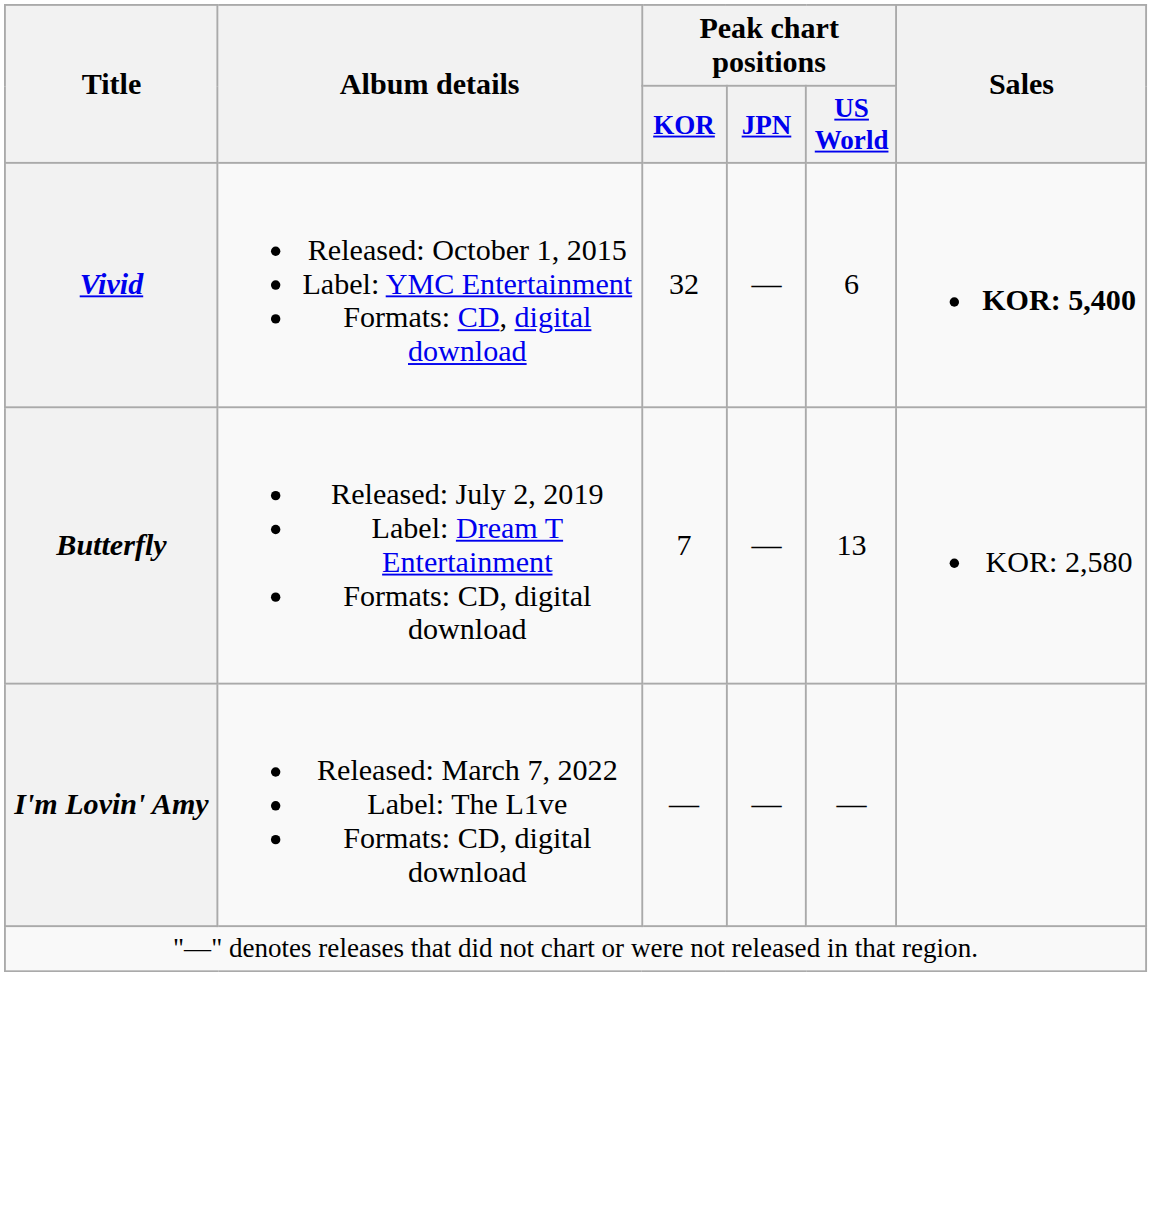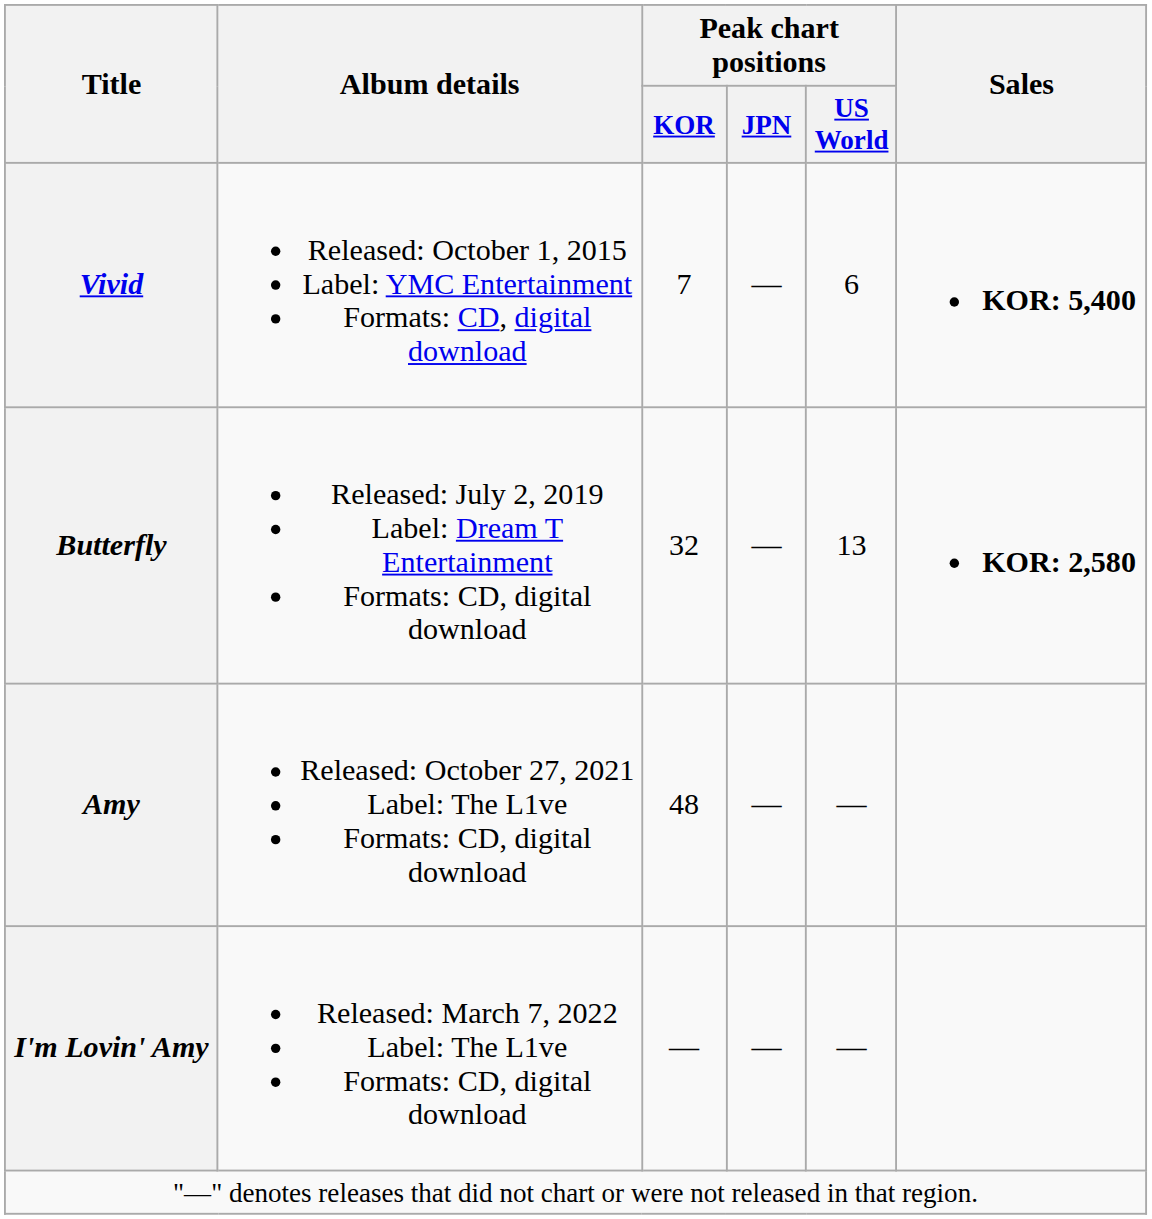Vivid | Peak chart positions / KOR: 32 -> 7
Butterfly | Peak chart positions / KOR: 7 -> 32
Butterfly | Sales: normal -> bold
+ row: Amy | Released: October 27, 2021 Label: The L1ve Formats: CD, digital download | 48 | — | —
